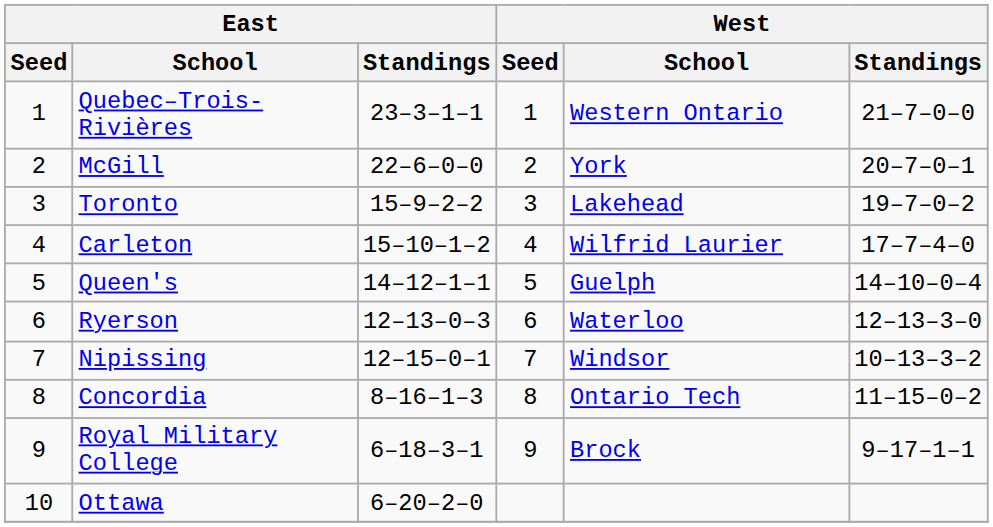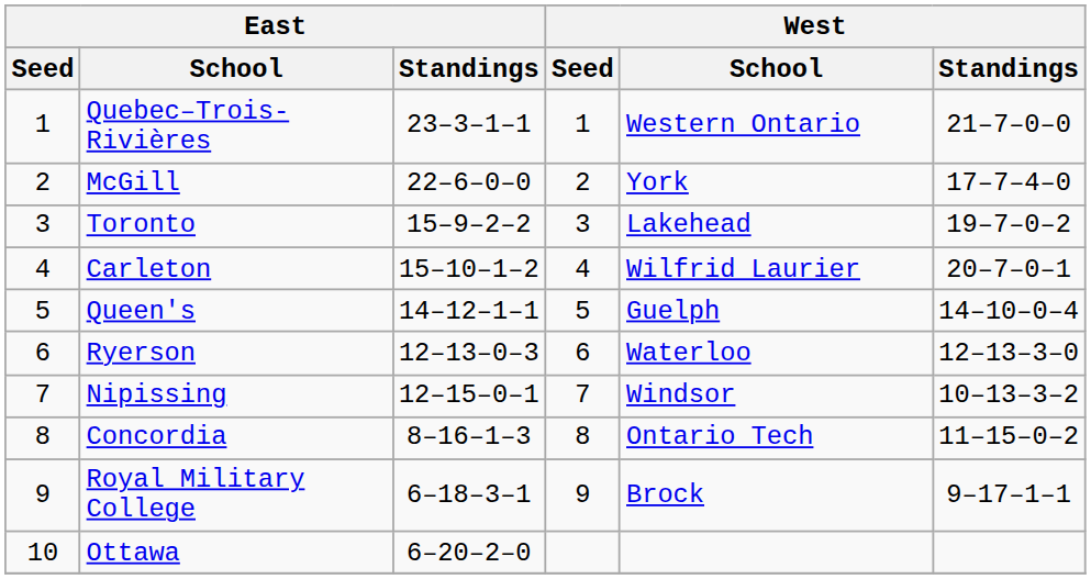McGill | West / Standings: 20–7–0–1 -> 17–7–4–0
Carleton | West / Standings: 17–7–4–0 -> 20–7–0–1
